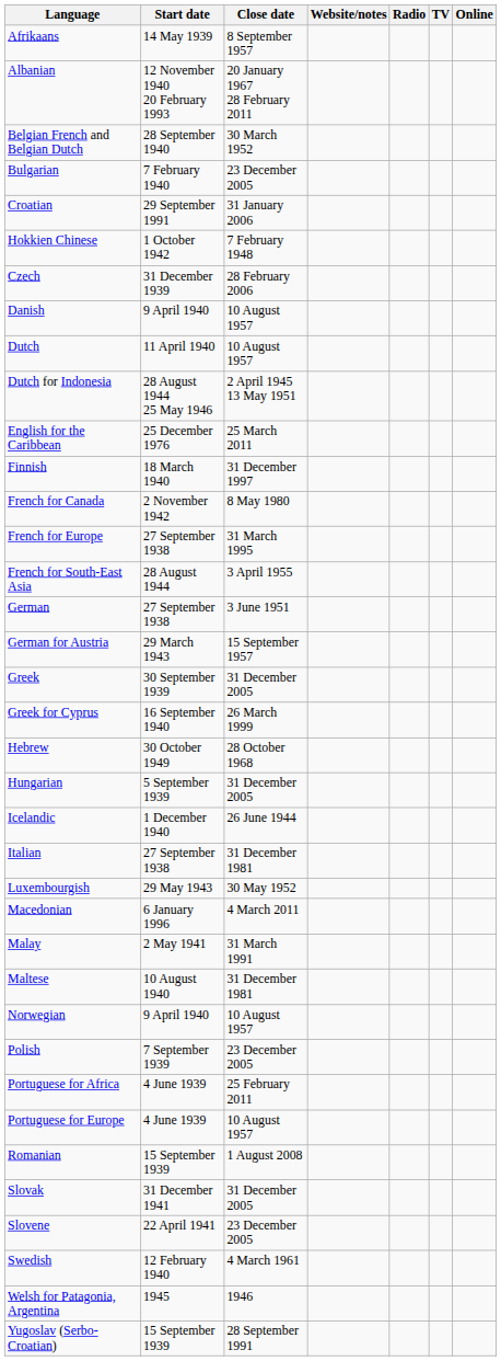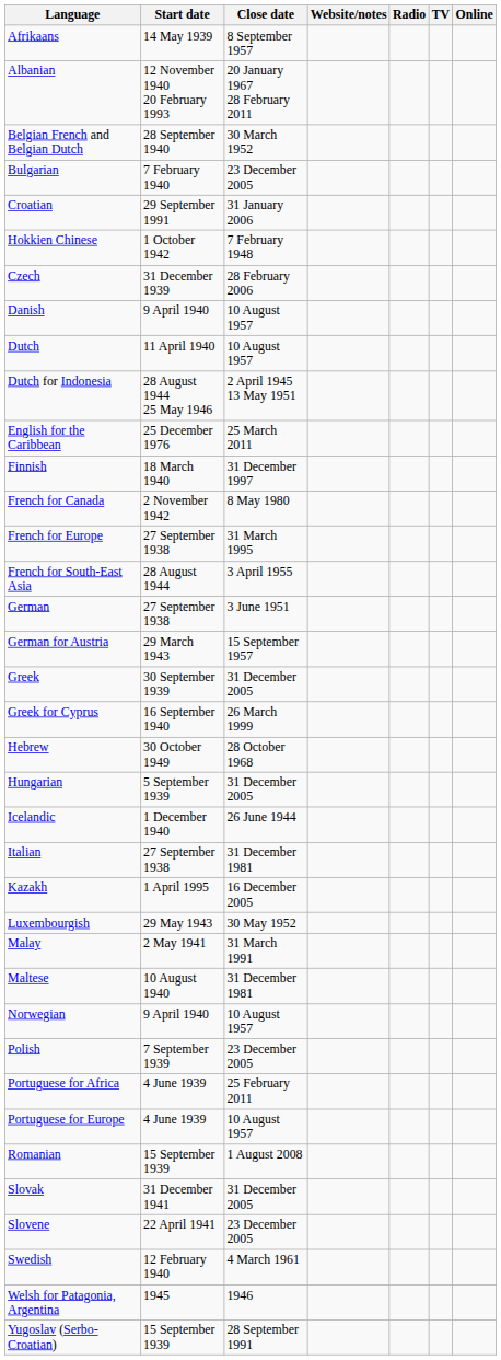+ row: Kazakh | 1 April 1995 | 16 December 2005
- row: Macedonian | 6 January 1996 | 4 March 2011
